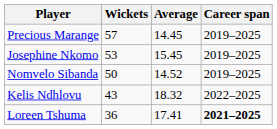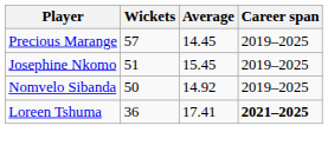Josephine Nkomo | Wickets: 53 -> 51
Nomvelo Sibanda | Average: 14.52 -> 14.92
- row: Kelis Ndhlovu | 43 | 18.32 | 2022–2025
